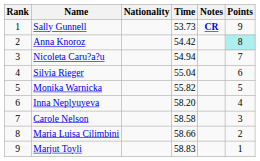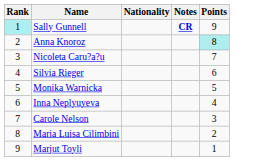- column: Time | 53.73 | 54.42 | 54.94 | 55.04 | 55.82 | 58.20 | 58.58 | 58.66 | 58.83
Sally Gunnell | Rank: no background -> paleturquoise background
